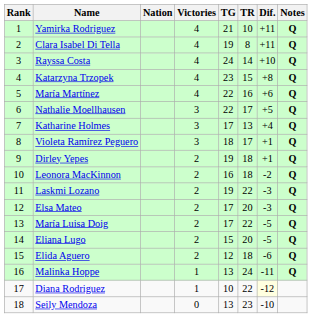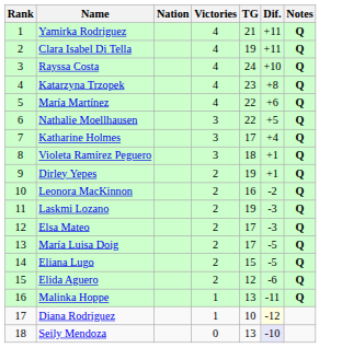- column: TR | 10 | 8 | 14 | 15 | 16 | 17 | 13 | 17 | 18 | 18 | 22 | 20 | 22 | 20 | 18 | 24 | 22 | 23
Seily Mendoza | Dif.: no background -> lavender background
